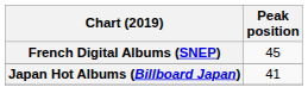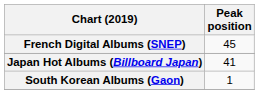+ row: South Korean Albums (Gaon) | 1
